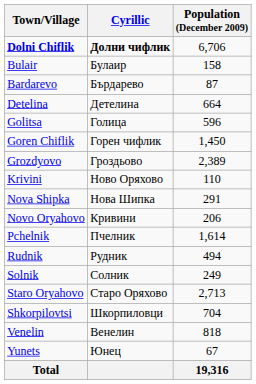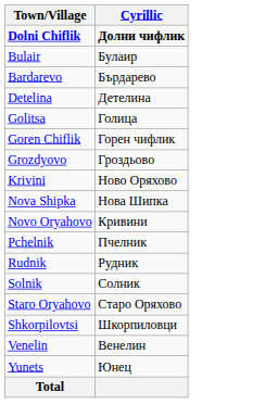- column: Population (December 2009) | 6,706 | 158 | 87 | 664 | 596 | 1,450 | 2,389 | 110 | 291 | 206 | 1,614 | 494 | 249 | 2,713 | 704 | 818 | 67 | 19,316
